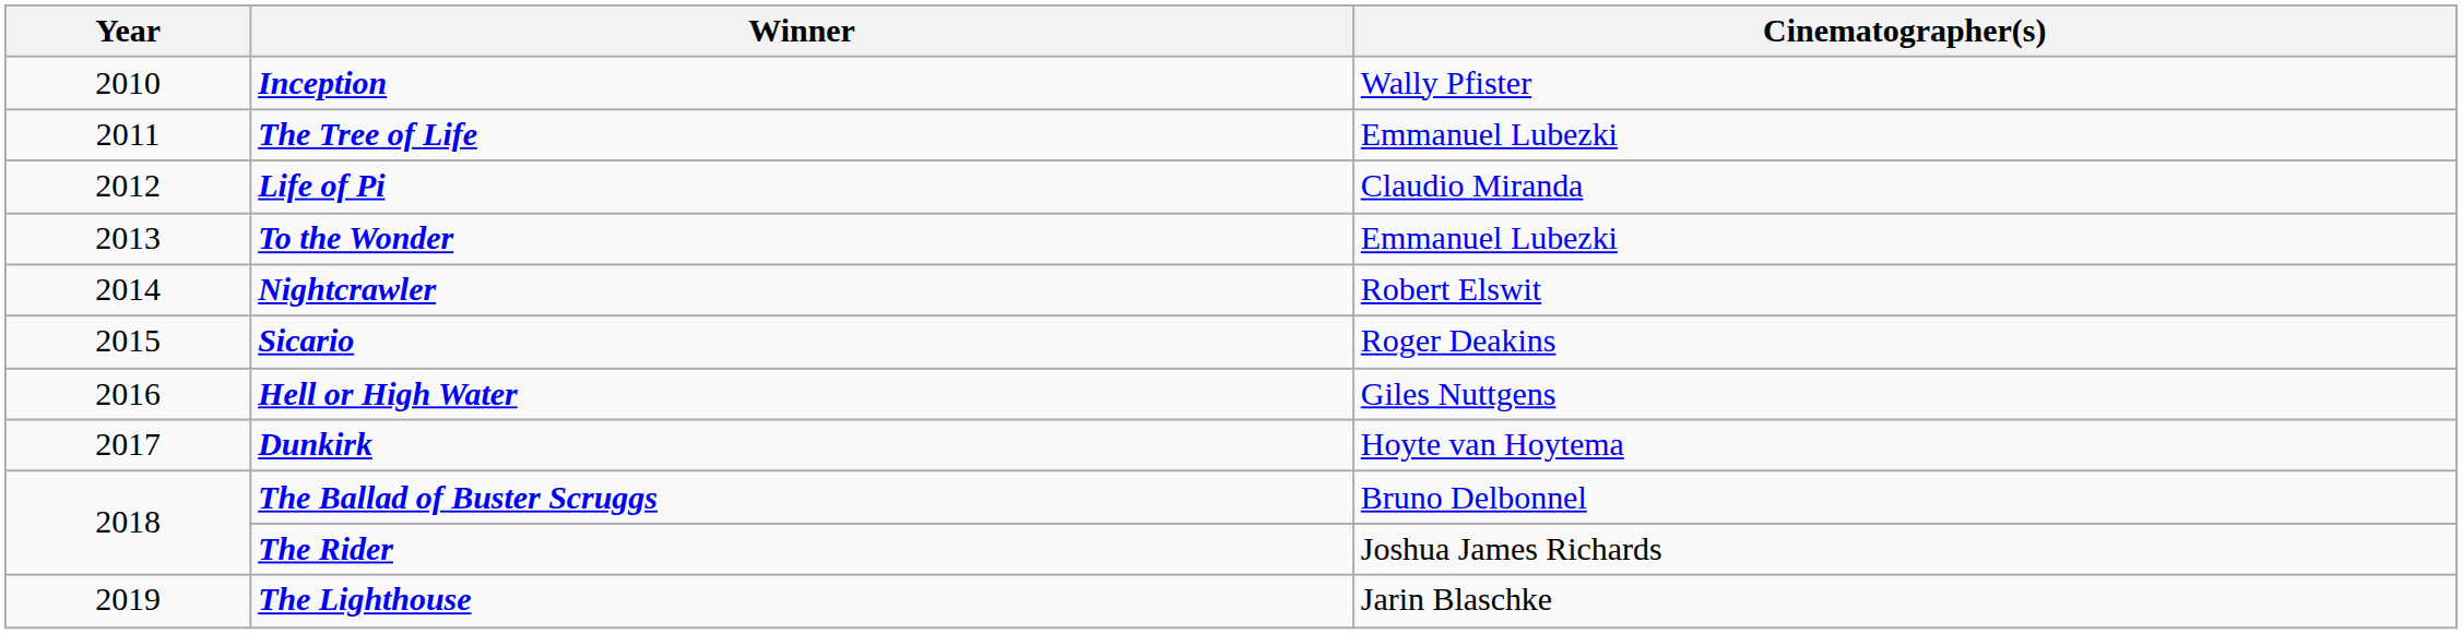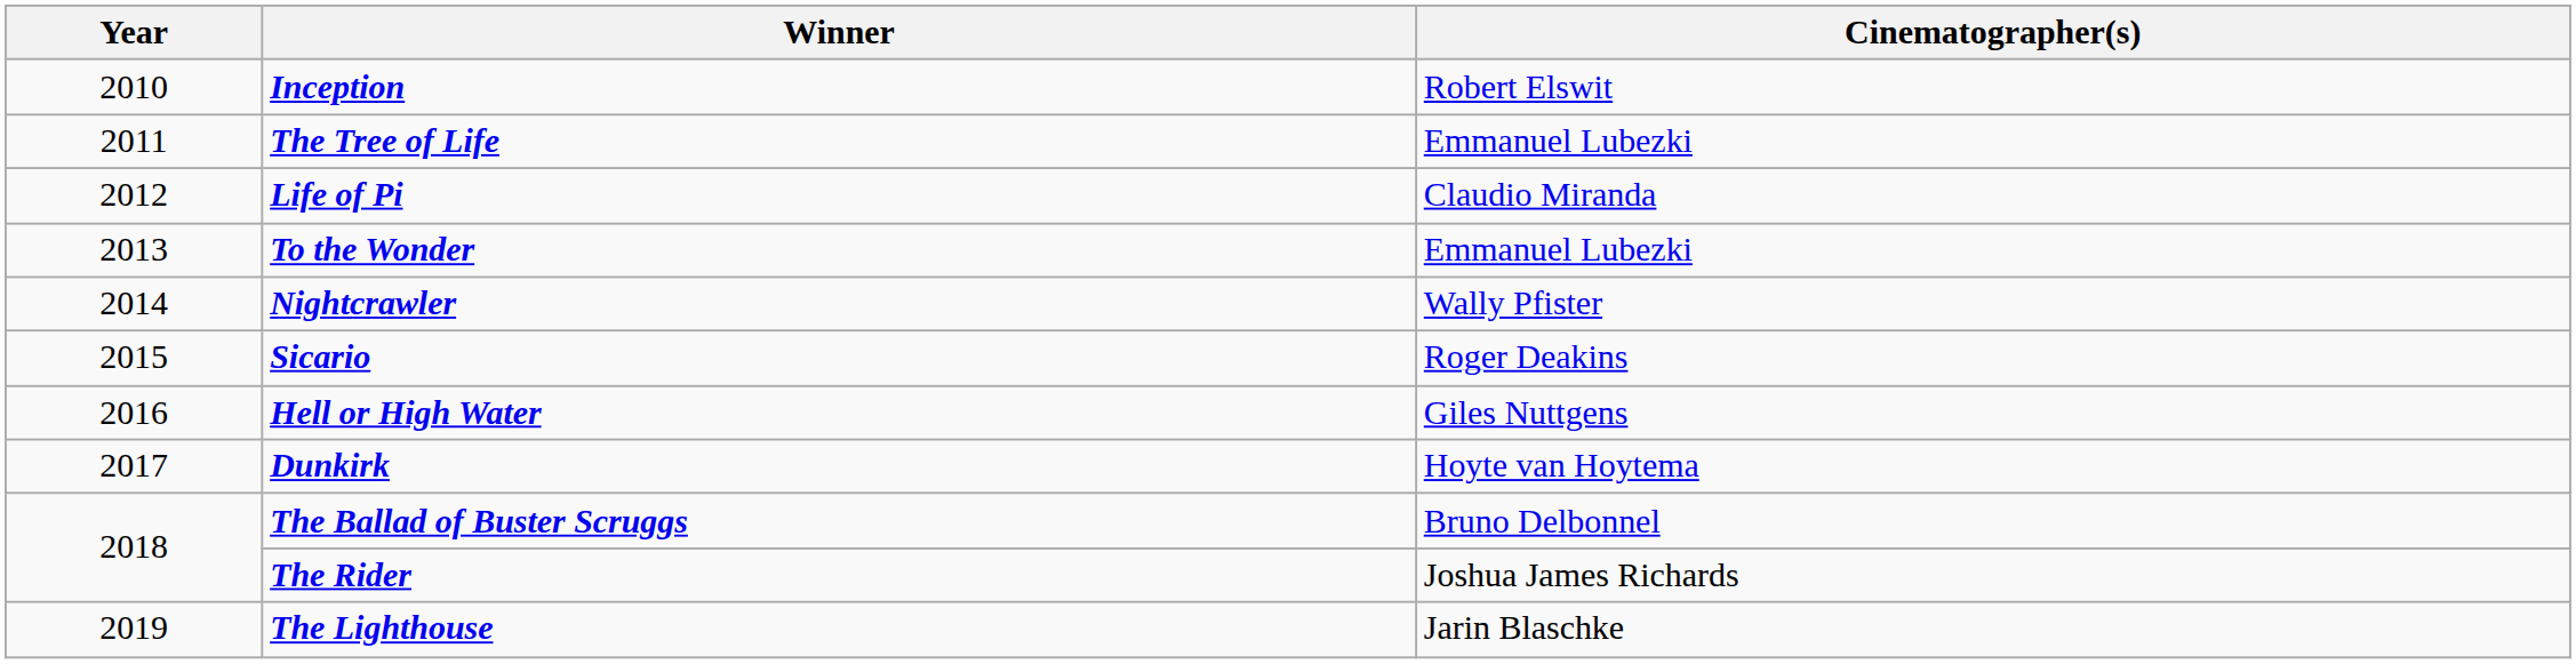Inception | Cinematographer(s): Wally Pfister -> Robert Elswit
Nightcrawler | Cinematographer(s): Robert Elswit -> Wally Pfister
